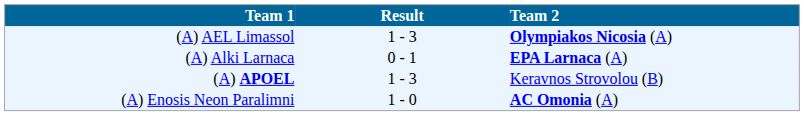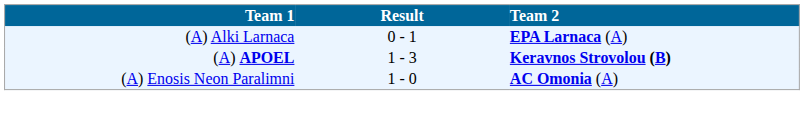- row: (A) AEL Limassol | 1 - 3 | Olympiakos Nicosia (A)
(A) APOEL | Team 2: normal -> bold
